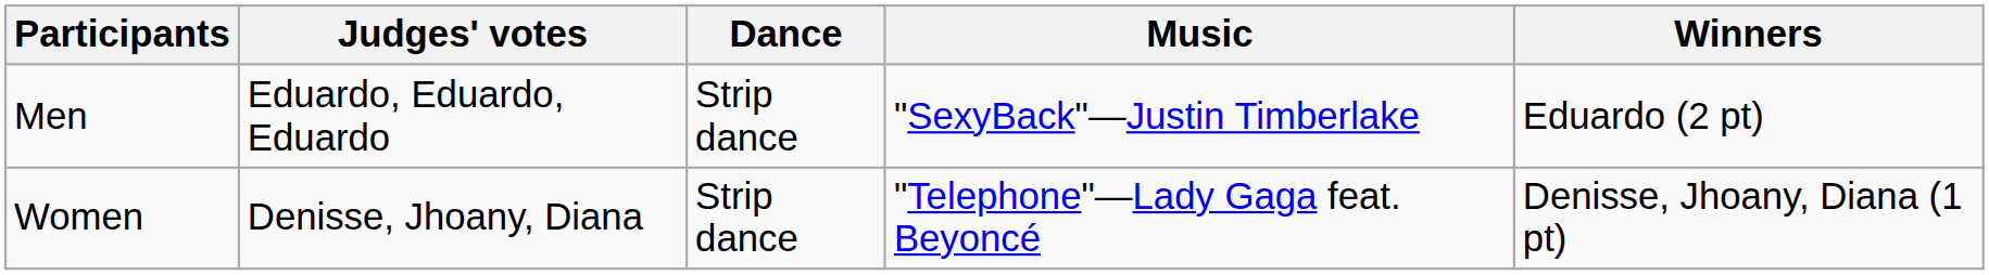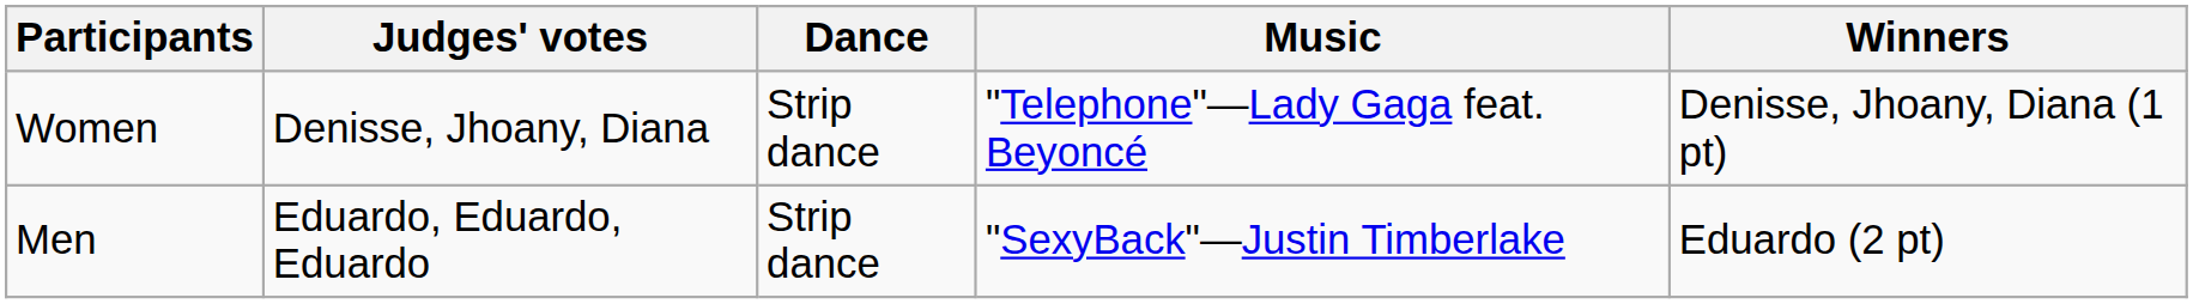rows swapped: Women <-> Men
